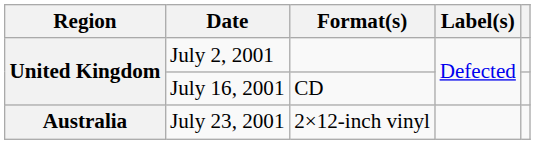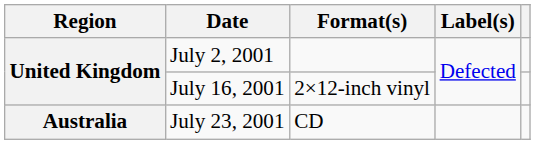July 16, 2001 | Format(s): CD -> 2×12-inch vinyl
July 23, 2001 | Format(s): 2×12-inch vinyl -> CD
